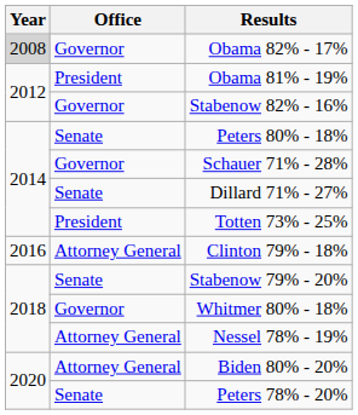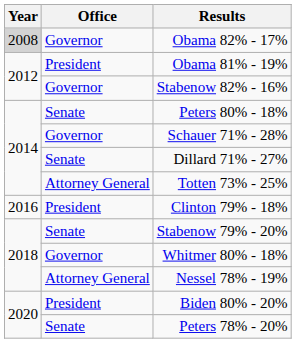Totten 73% - 25% | Office: President -> Attorney General
Clinton 79% - 18% | Office: Attorney General -> President
Biden 80% - 20% | Office: Attorney General -> President
